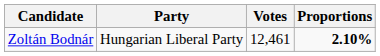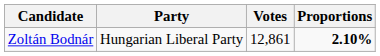Zoltán Bodnár | Votes: 12,461 -> 12,861
